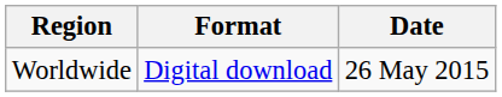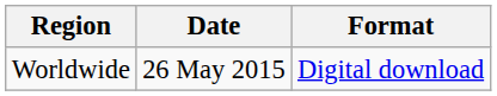columns swapped: Date <-> Format
